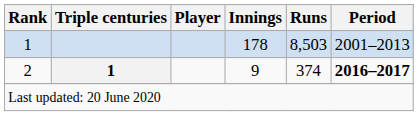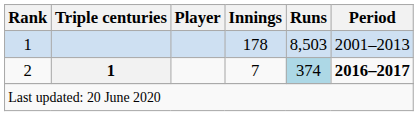2 | Innings: 9 -> 7
2 | Runs: no background -> lightblue background
